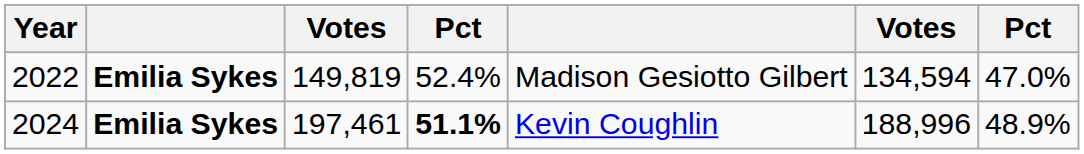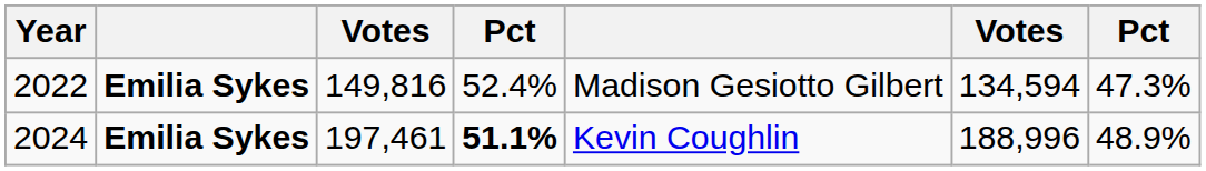2022 | column 3: 149,819 -> 149,816
2022 | column 7: 47.0% -> 47.3%
